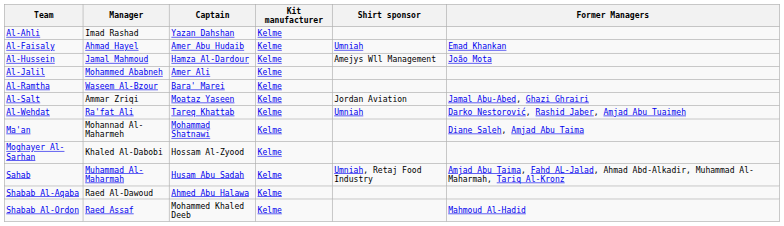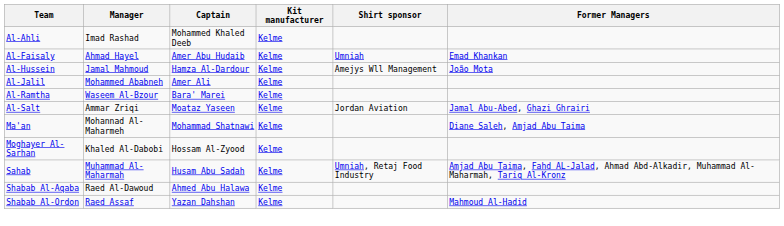Al-Ahli | Captain: Yazan Dahshan -> Mohammed Khaled Deeb
- row: Al-Wehdat | Ra'fat Ali | Tareq Khattab | Kelme | Umniah | Darko Nestorović, Rashid Jaber, Amjad Abu Tuaimeh
Shabab Al-Ordon | Captain: Mohammed Khaled Deeb -> Yazan Dahshan
